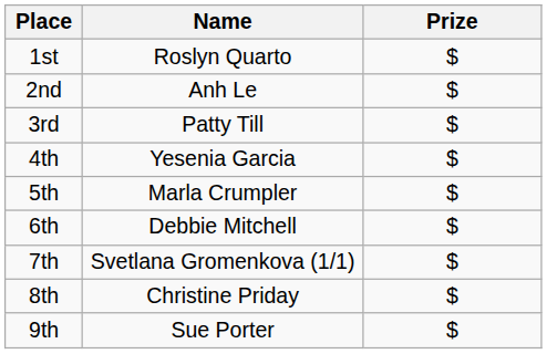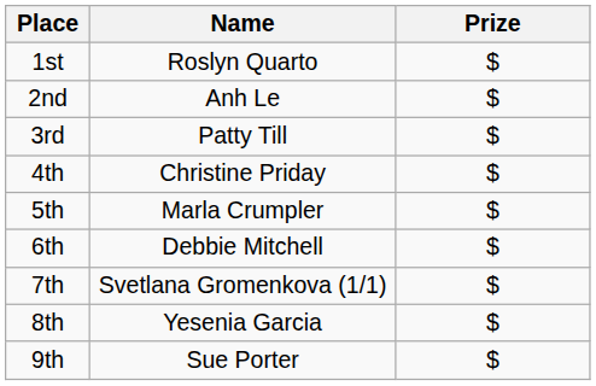4th | Name: Yesenia Garcia -> Christine Priday
8th | Name: Christine Priday -> Yesenia Garcia
